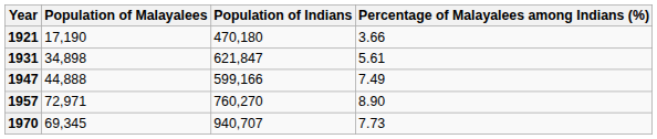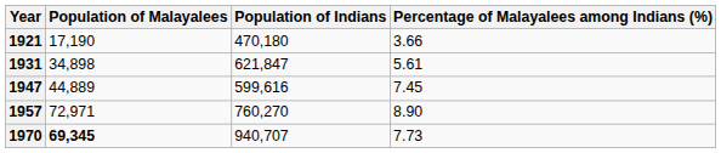1947 | Population of Malayalees: 44,888 -> 44,889
1947 | Population of Indians: 599,166 -> 599,616
1947 | Percentage of Malayalees among Indians (%): 7.49 -> 7.45
1970 | Population of Malayalees: normal -> bold
